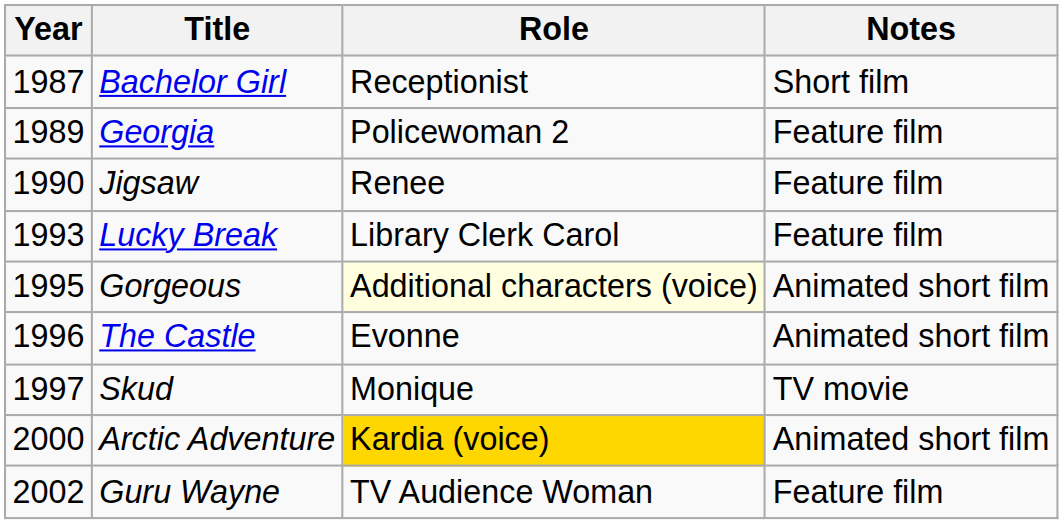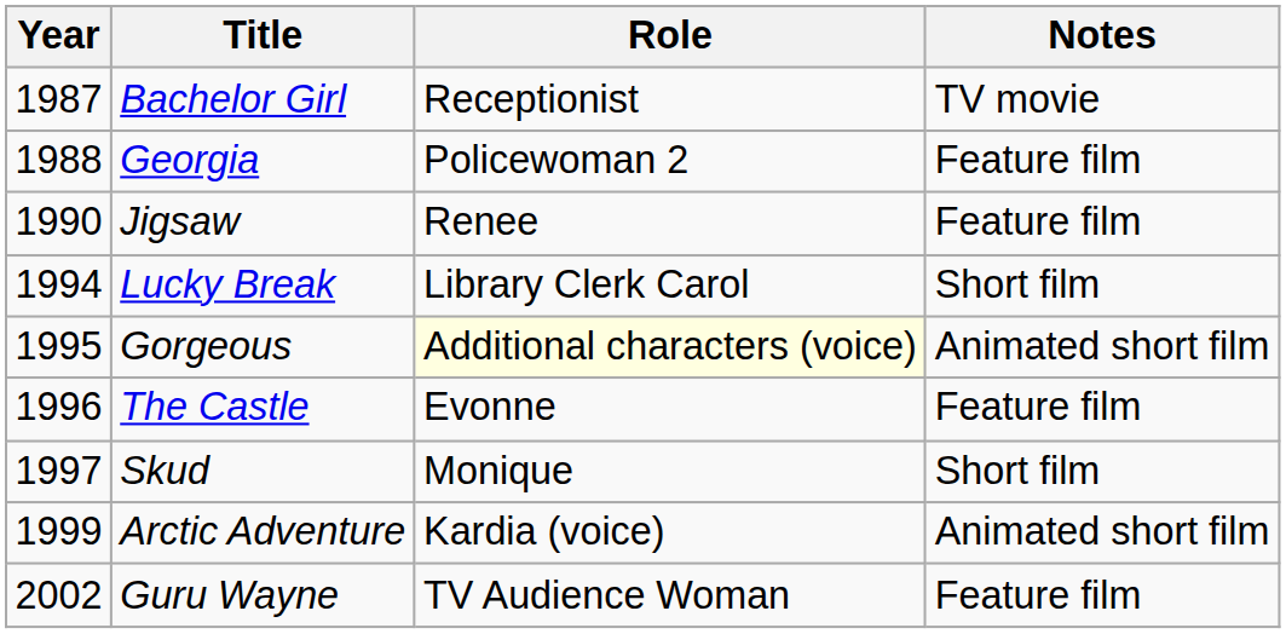Bachelor Girl | Notes: Short film -> TV movie
Georgia | Year: 1989 -> 1988
Lucky Break | Year: 1993 -> 1994
Lucky Break | Notes: Feature film -> Short film
The Castle | Notes: Animated short film -> Feature film
Skud | Notes: TV movie -> Short film
Arctic Adventure | Year: 2000 -> 1999
Arctic Adventure | Role: gold background -> no background
